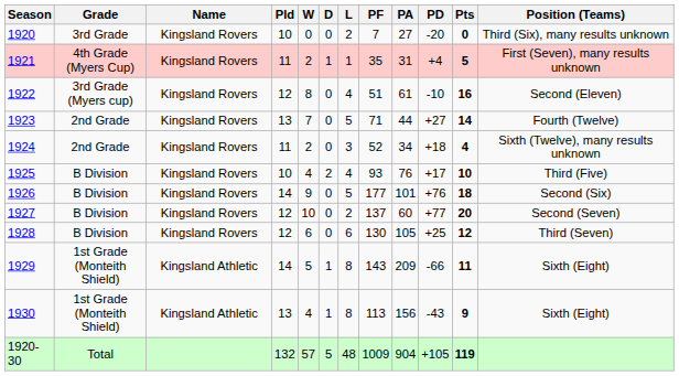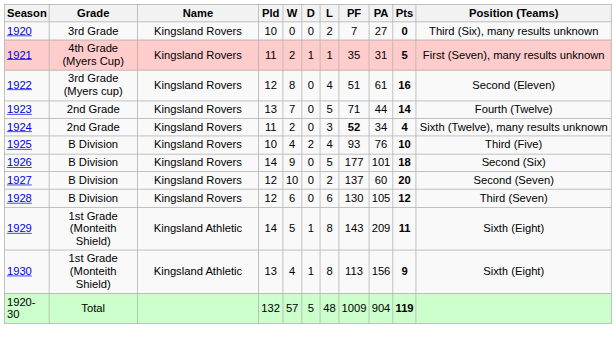- column: PD | -20 | +4 | -10 | +27 | +18 | +17 | +76 | +77 | +25 | -66 | -43 | +105
1924 | PF: normal -> bold
